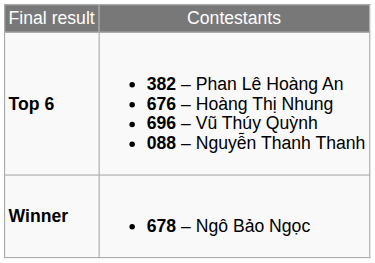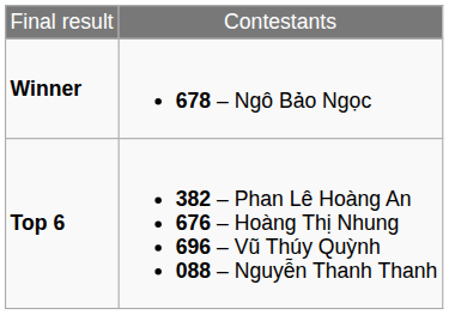rows swapped: Winner <-> Top 6
